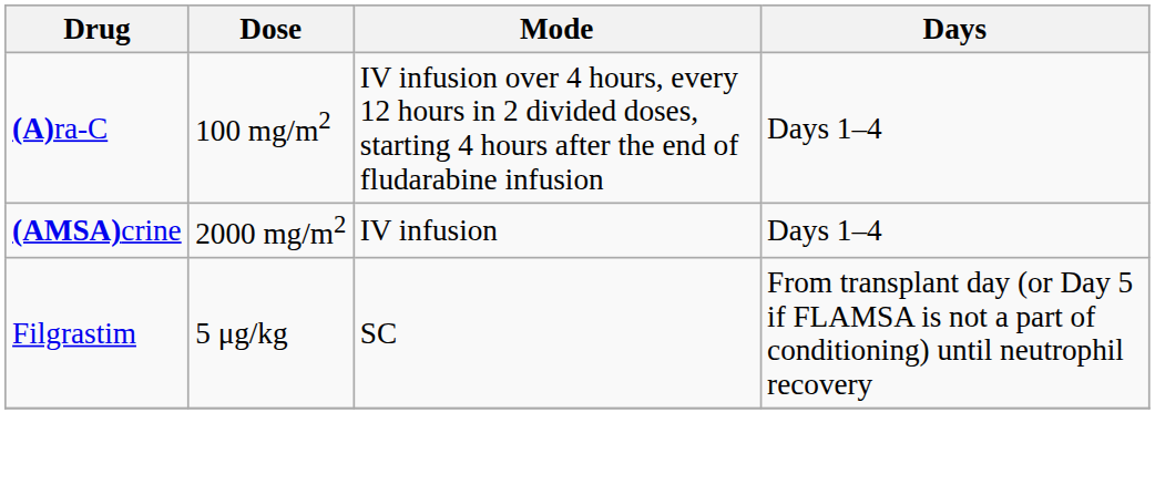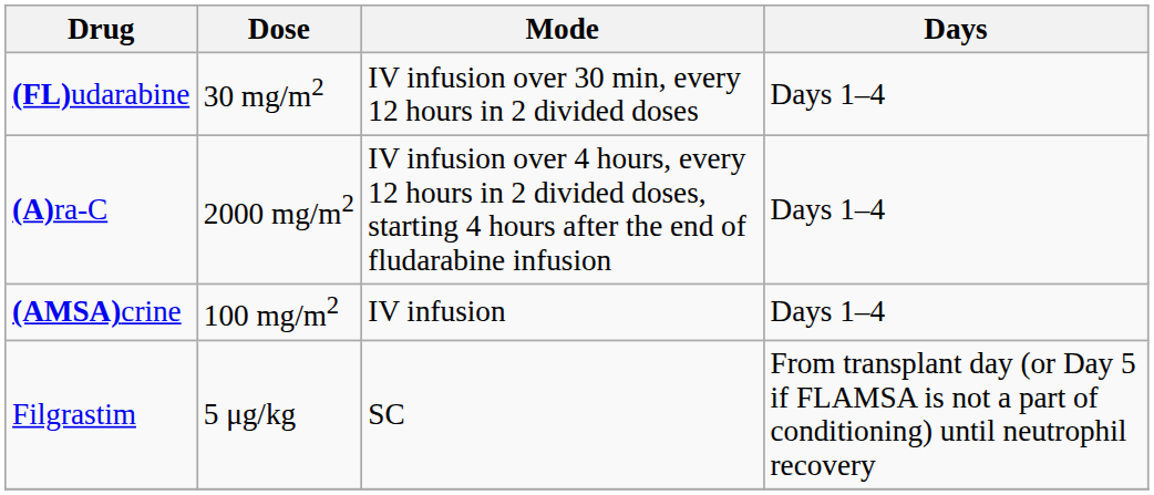+ row: (FL)udarabine | 30 mg/m2 | IV infusion over 30 min, every 12 hours in 2 divided doses | Days 1–4
(A)ra-C | Dose: 100 mg/m2 -> 2000 mg/m2
(AMSA)crine | Dose: 2000 mg/m2 -> 100 mg/m2
